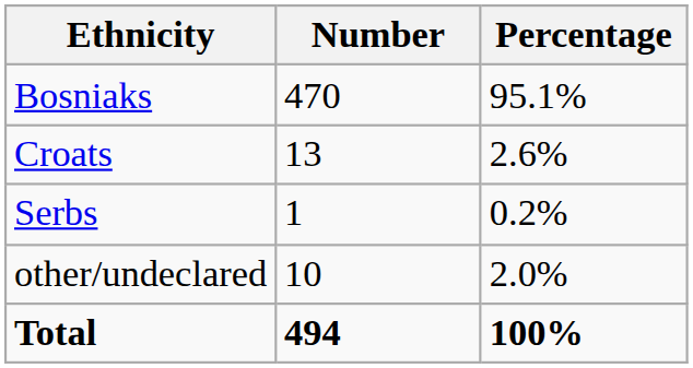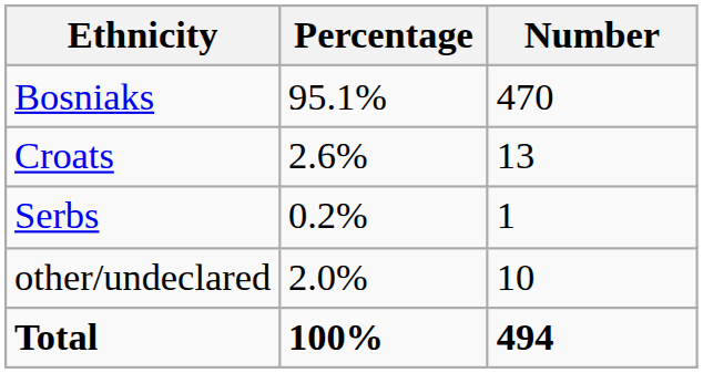columns swapped: Number <-> Percentage
